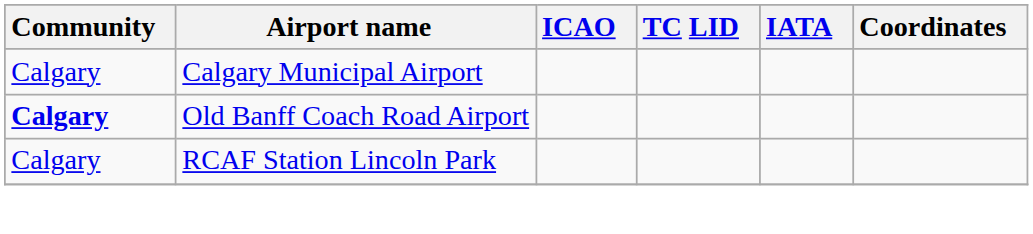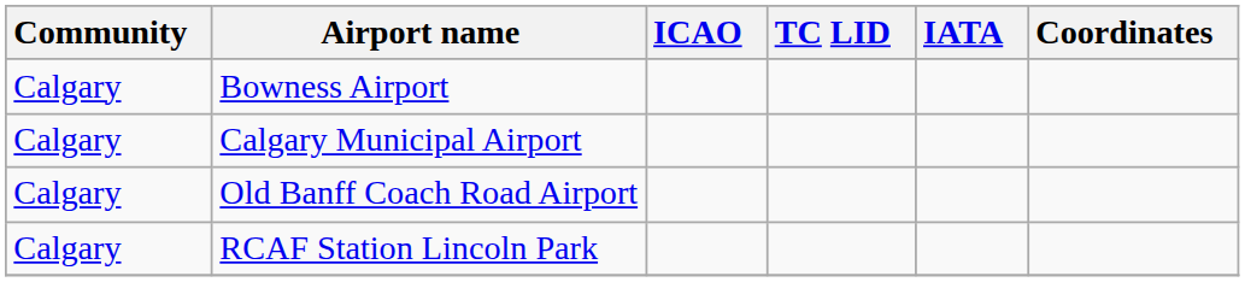+ row: Calgary | Bowness Airport
Old Banff Coach Road Airport | Community: bold -> normal
